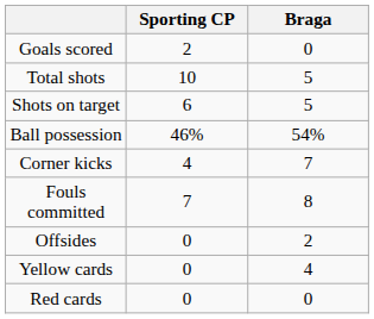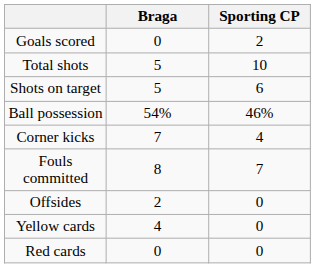columns swapped: Sporting CP <-> Braga
